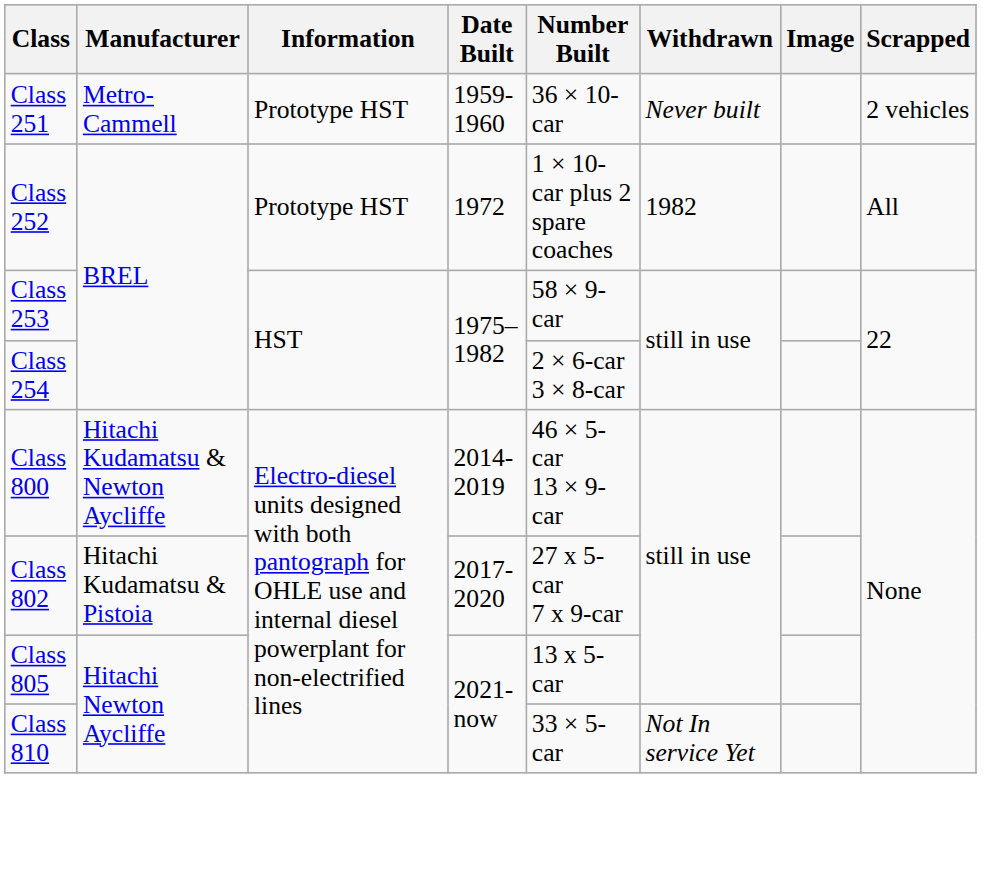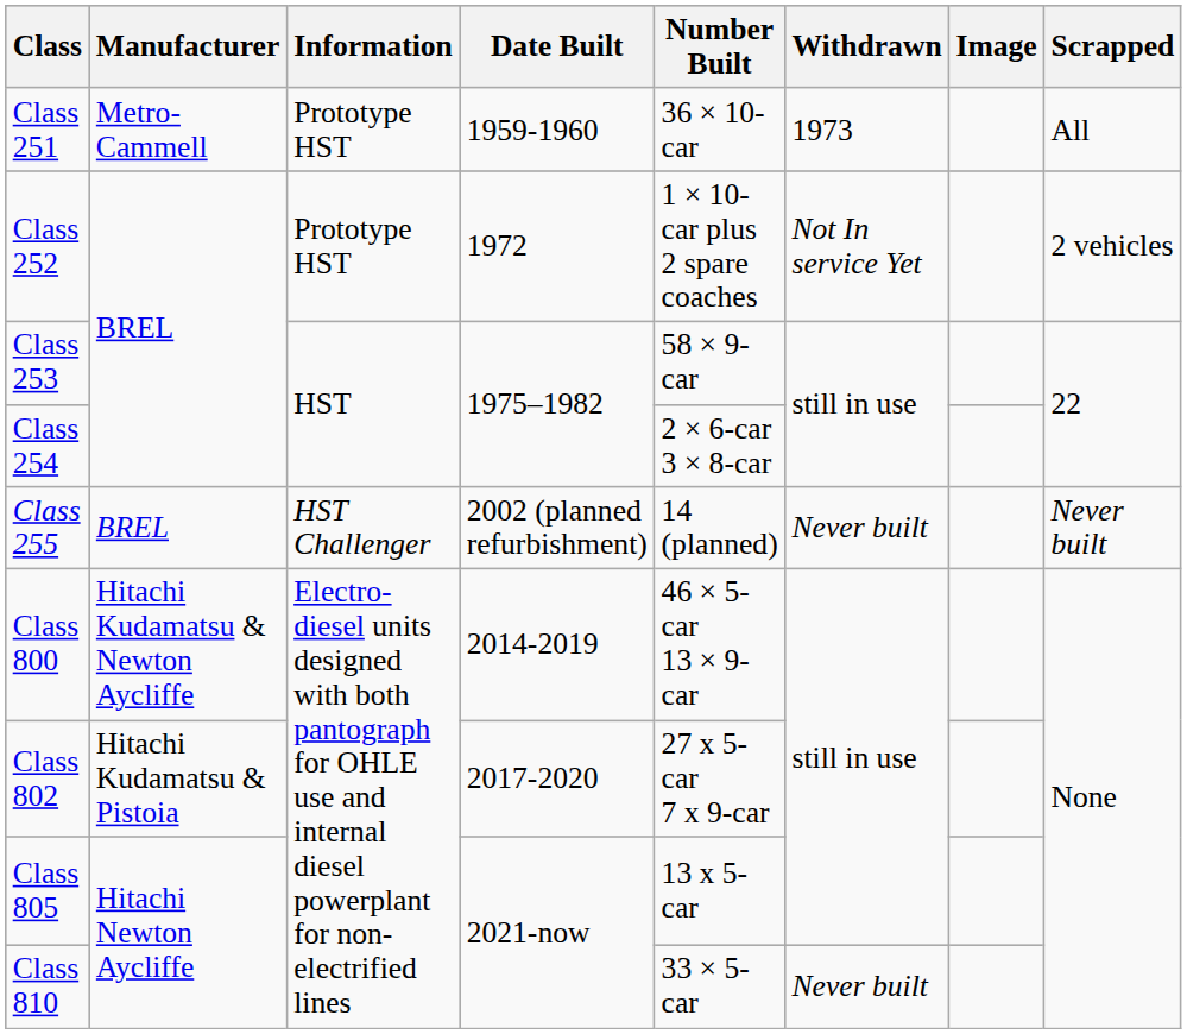Class 251 | Withdrawn: Never built -> 1973
Class 251 | Scrapped: 2 vehicles -> All
Class 252 | Withdrawn: 1982 -> Not In service Yet
Class 252 | Scrapped: All -> 2 vehicles
+ row: Class 255 | BREL | HST Challenger | 2002 (planned refurbishment) | 14 (planned) | Never built | Never built
Class 810 | Withdrawn: Not In service Yet -> Never built
